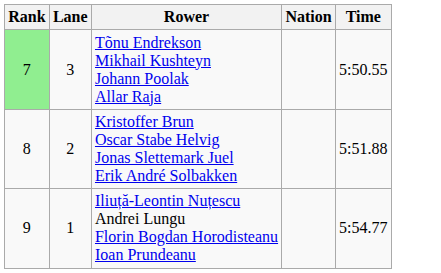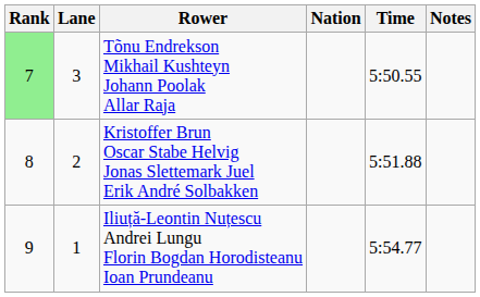+ column: Notes
